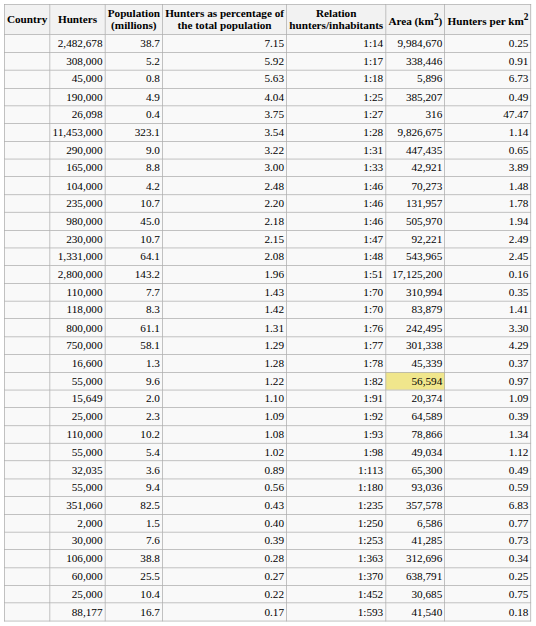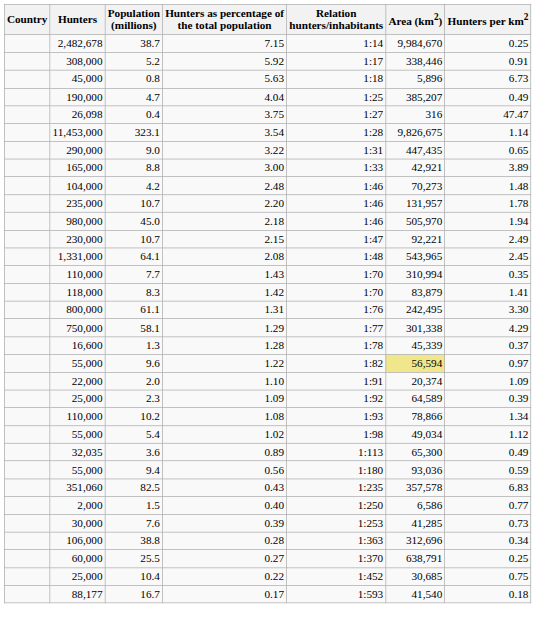4.04 | Population (millions): 4.9 -> 4.7
- row: 2,800,000 | 143.2 | 1.96 | 1:51 | 17,125,200 | 0.16
1.10 | Hunters: 15,649 -> 22,000
